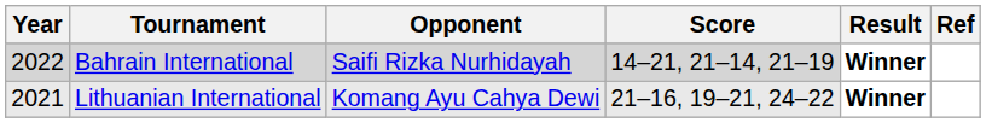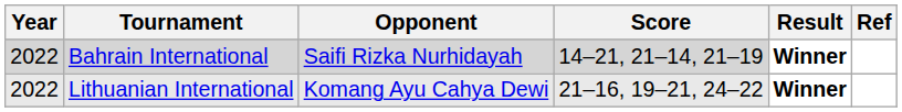Lithuanian International | Year: 2021 -> 2022
